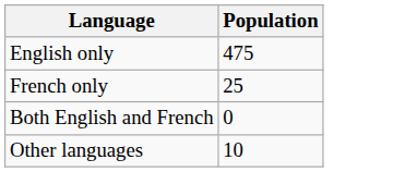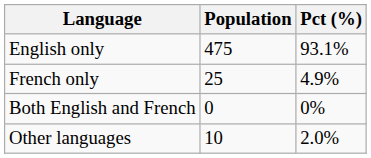+ column: Pct (%) | 93.1% | 4.9% | 0% | 2.0%
